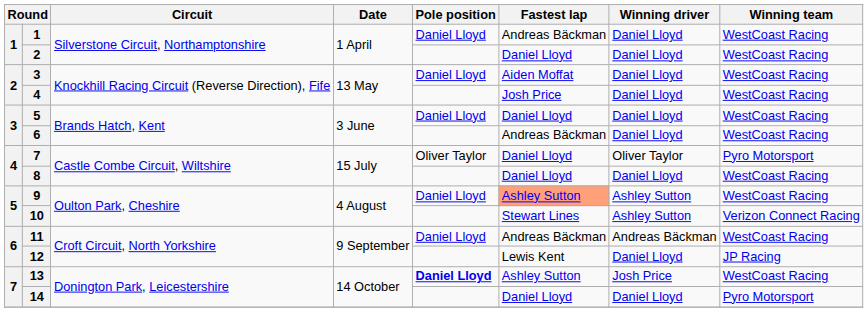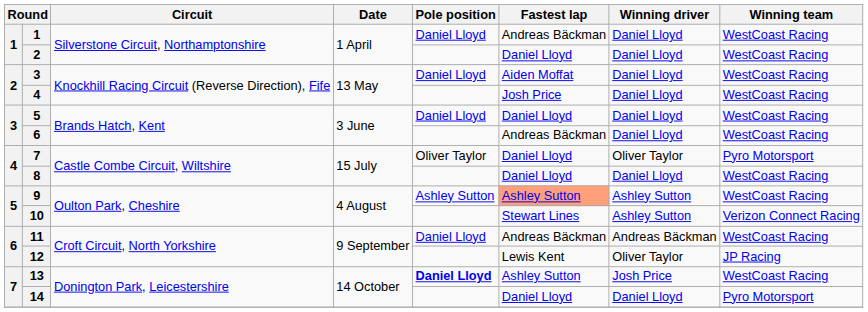9 | Pole position: Daniel Lloyd -> Ashley Sutton
12 | Winning driver: Daniel Lloyd -> Oliver Taylor
